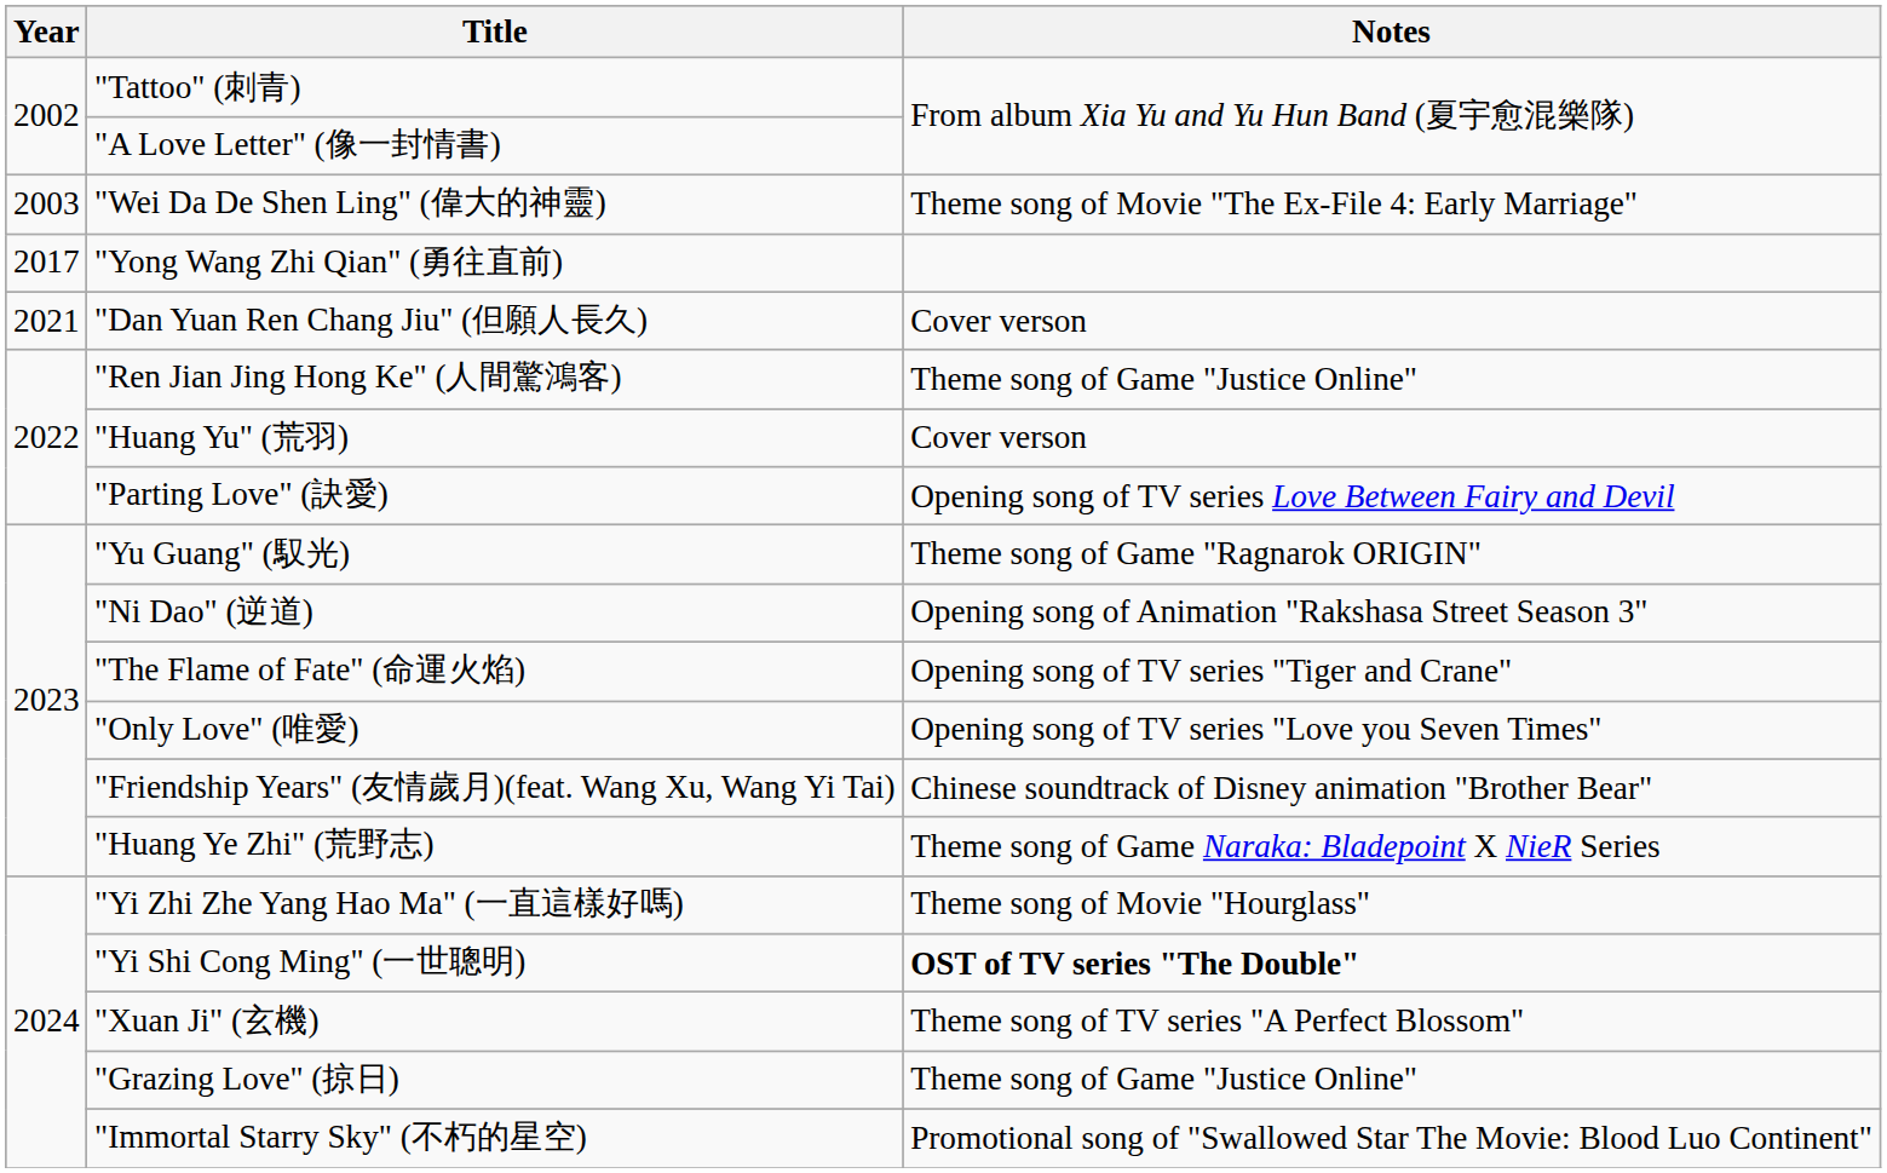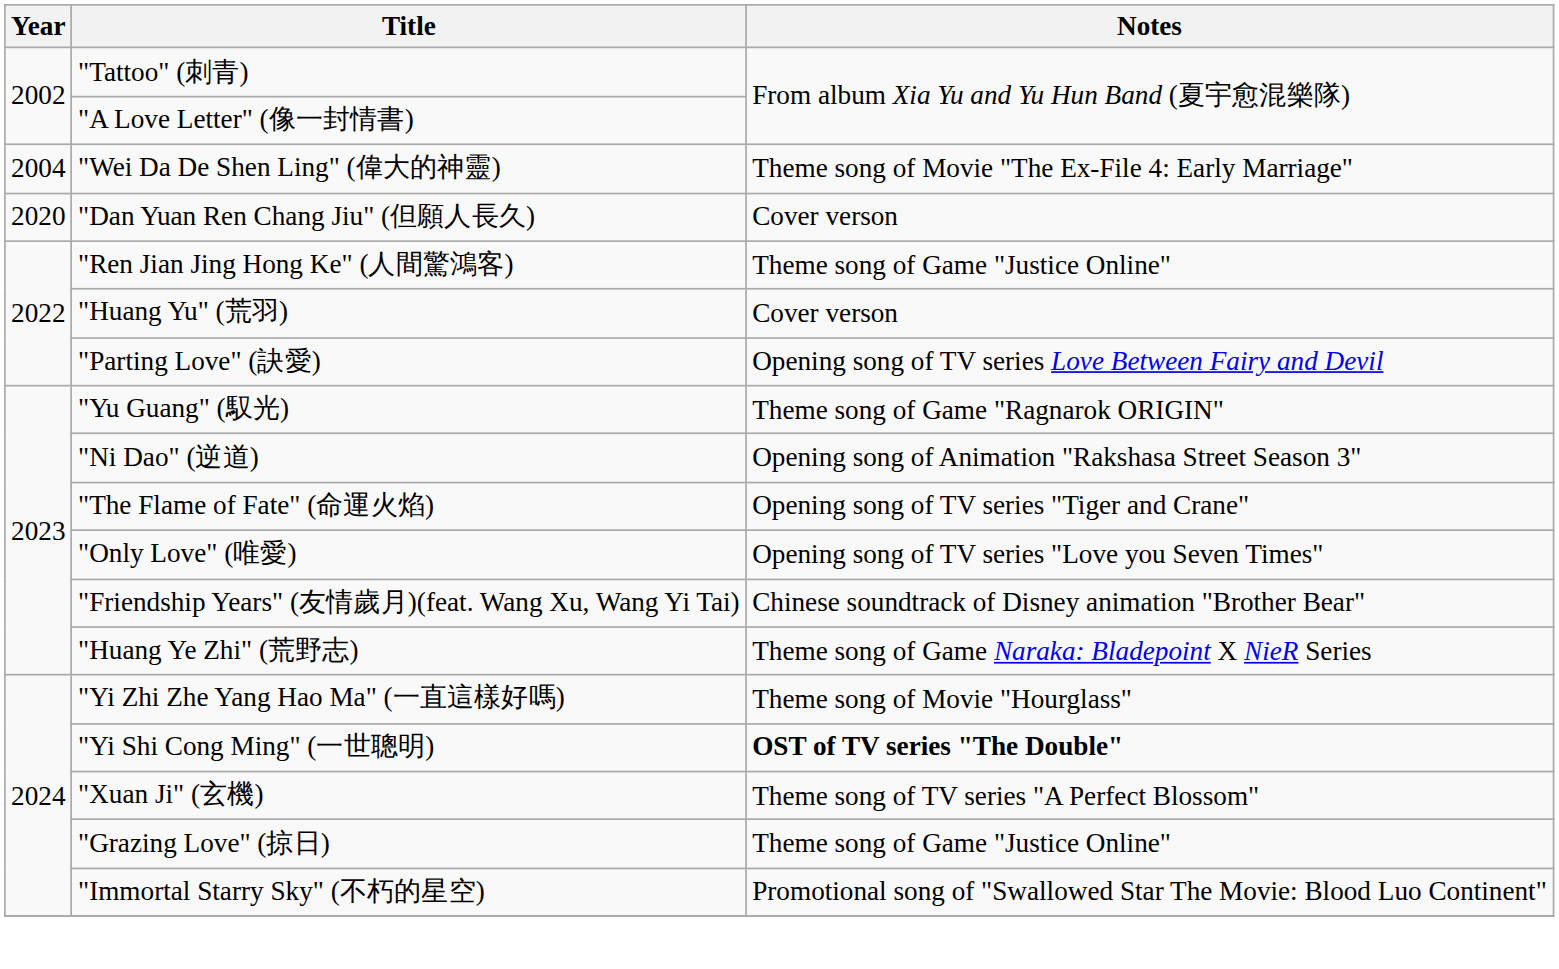"Wei Da De Shen Ling" (偉大的神靈) | Year: 2003 -> 2004
- row: 2017 | "Yong Wang Zhi Qian" (勇往直前)
"Dan Yuan Ren Chang Jiu" (但願人長久) | Year: 2021 -> 2020
